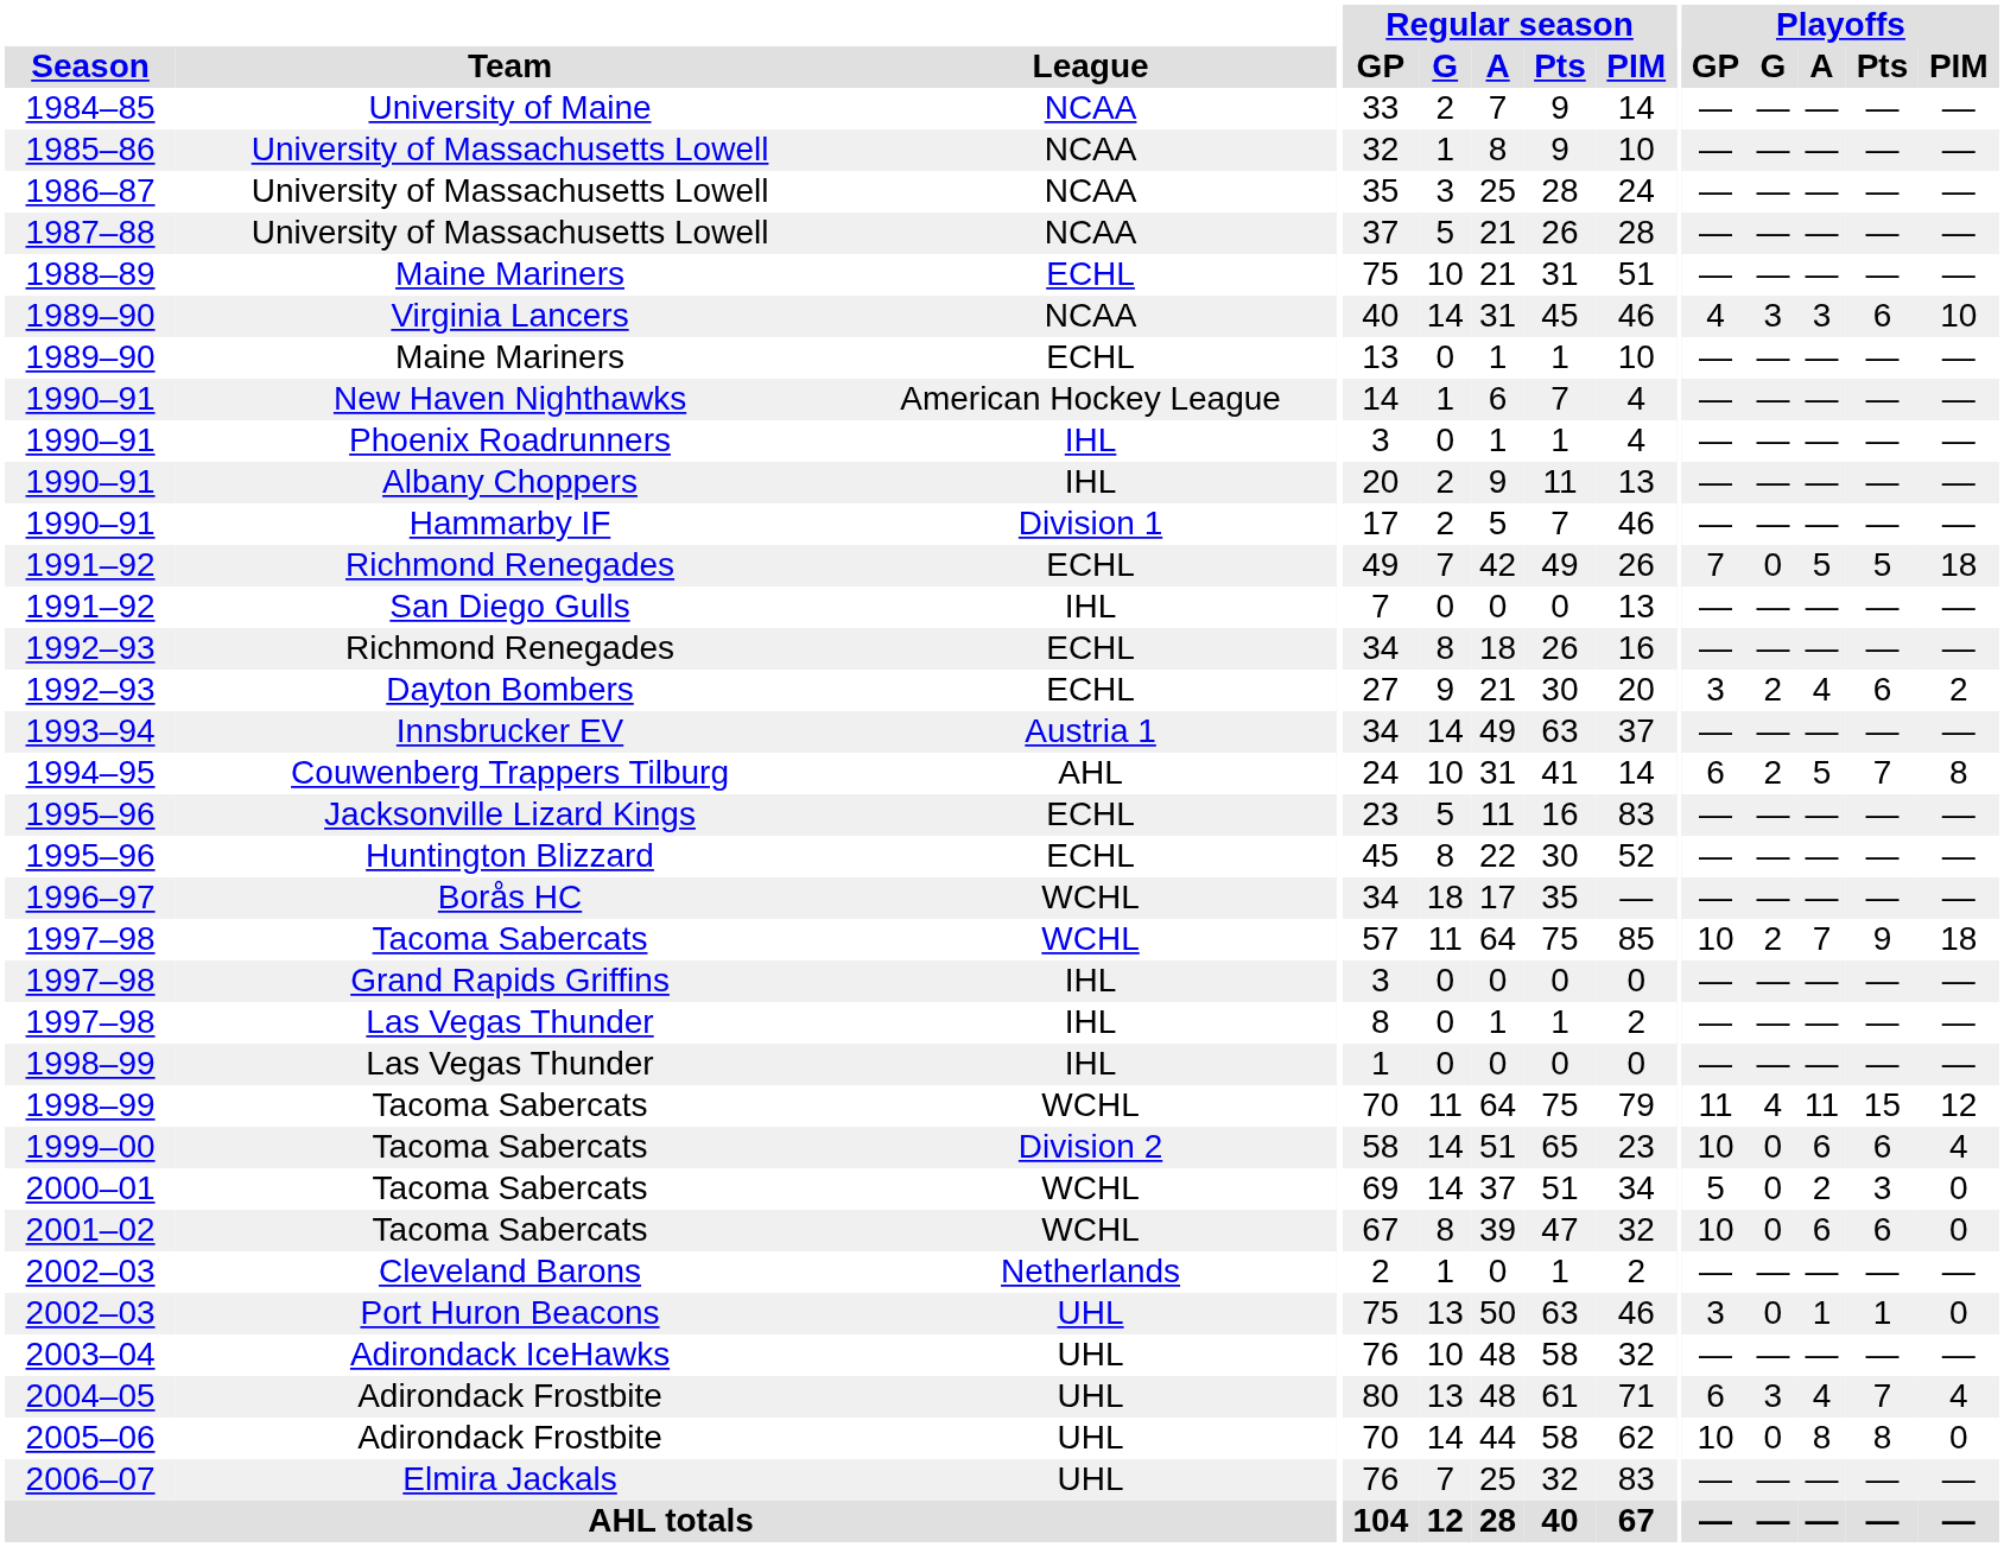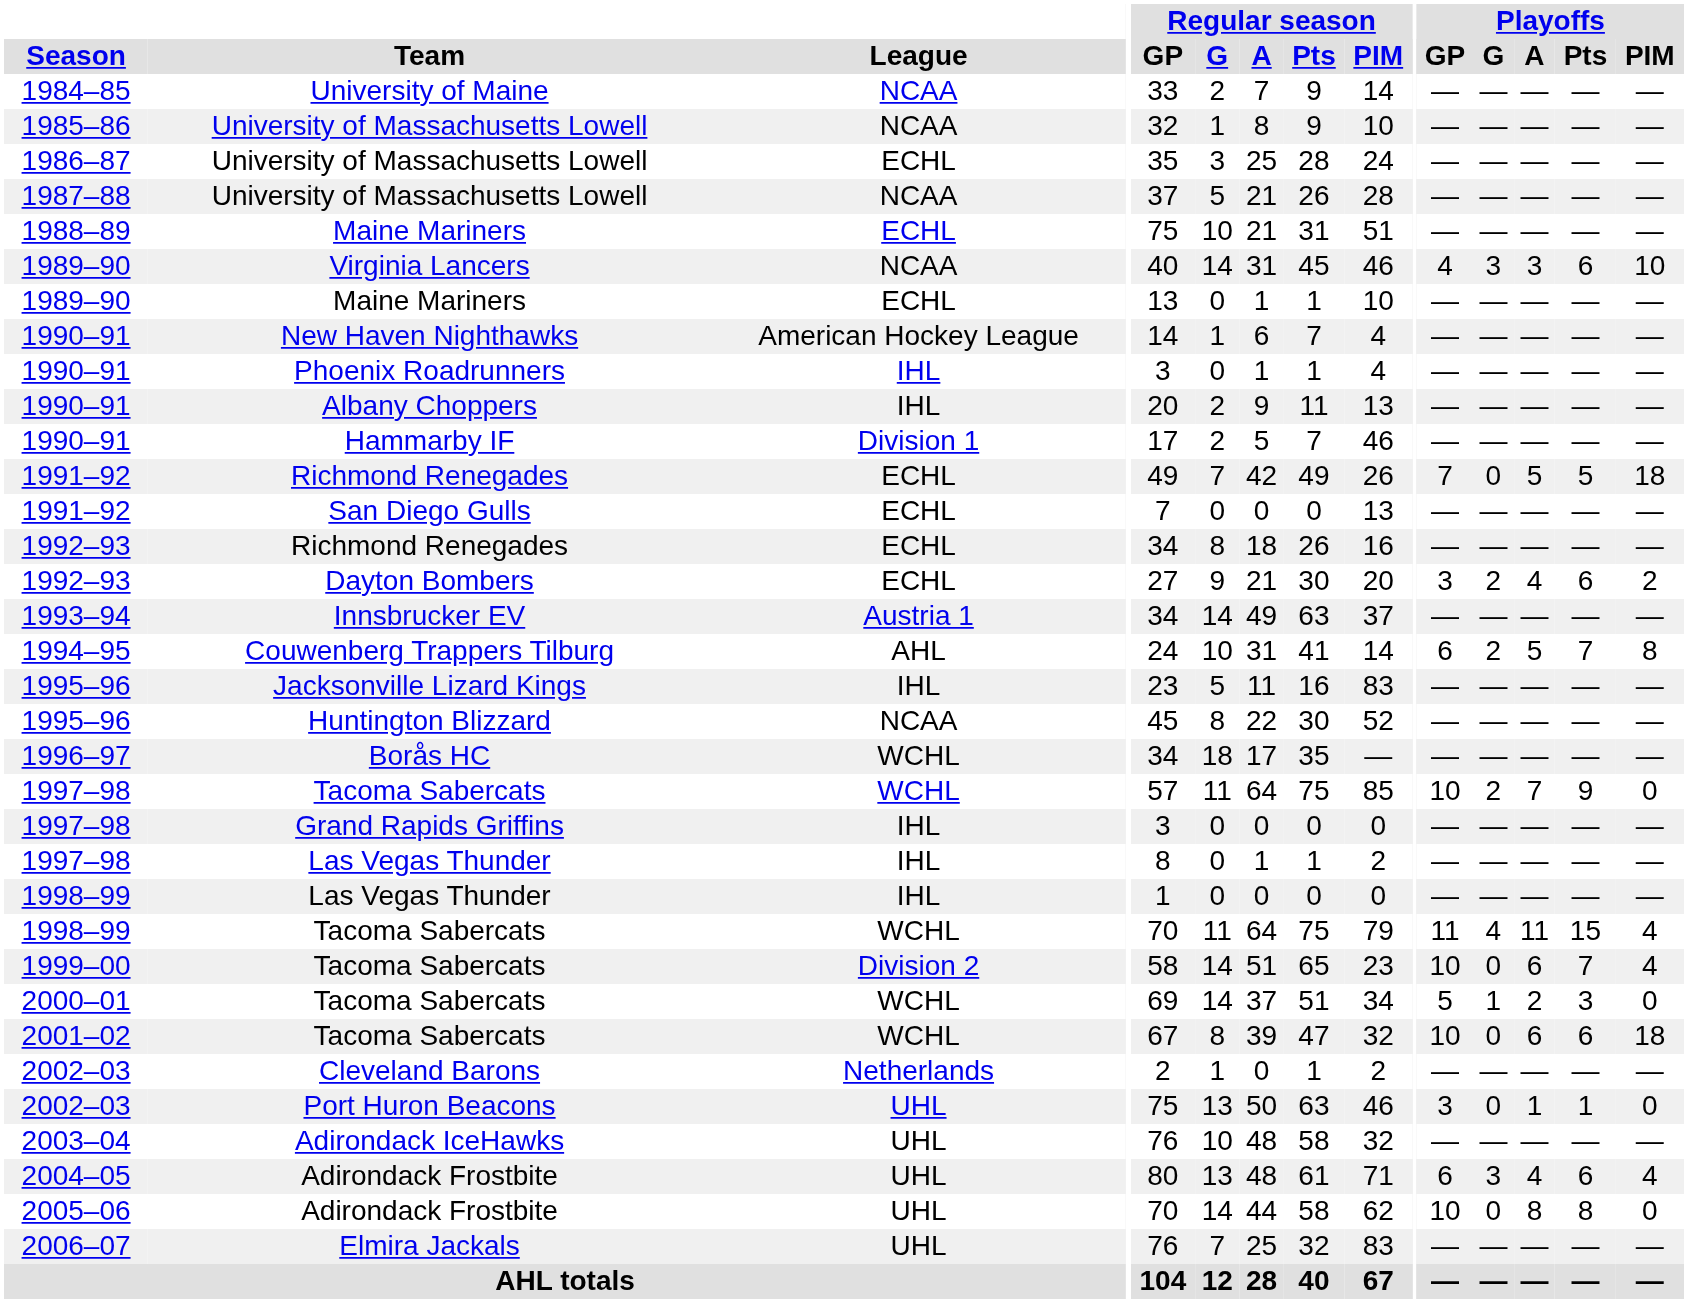1986–87 / University of Massachusetts Lowell | League: NCAA -> ECHL
San Diego Gulls | League: IHL -> ECHL
Jacksonville Lizard Kings | League: ECHL -> IHL
Huntington Blizzard | League: ECHL -> NCAA
1997–98 / Tacoma Sabercats | Playoffs / PIM: 18 -> 0
1998–99 / Tacoma Sabercats | Playoffs / PIM: 12 -> 4
1999–00 / Tacoma Sabercats | Playoffs / Pts: 6 -> 7
2000–01 / Tacoma Sabercats | Playoffs / G: 0 -> 1
2001–02 / Tacoma Sabercats | Playoffs / PIM: 0 -> 18
2004–05 / Adirondack Frostbite | Playoffs / Pts: 7 -> 6
